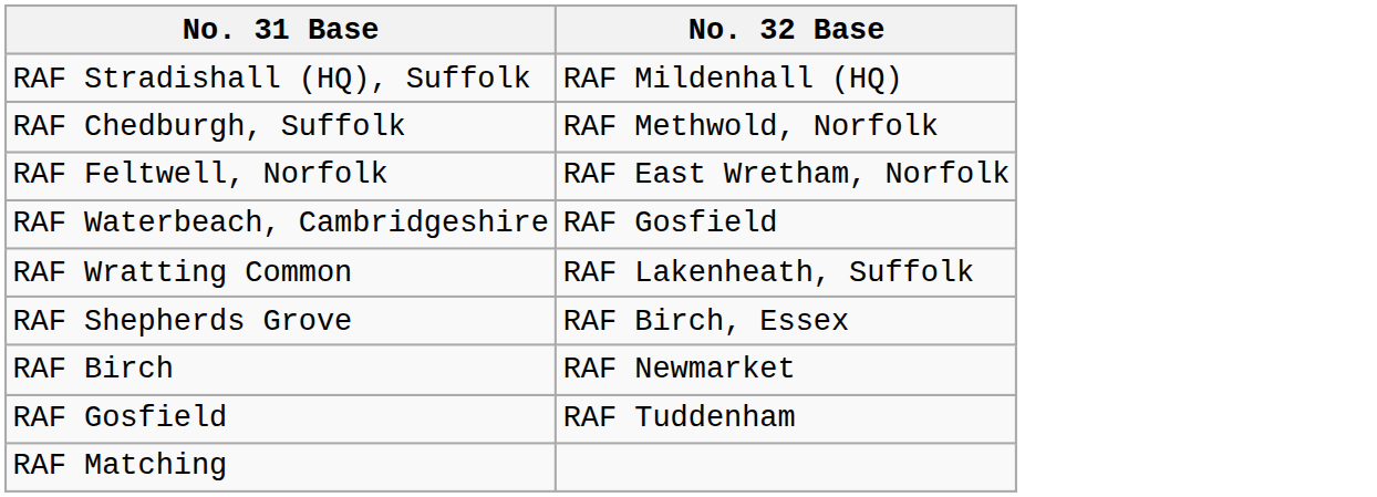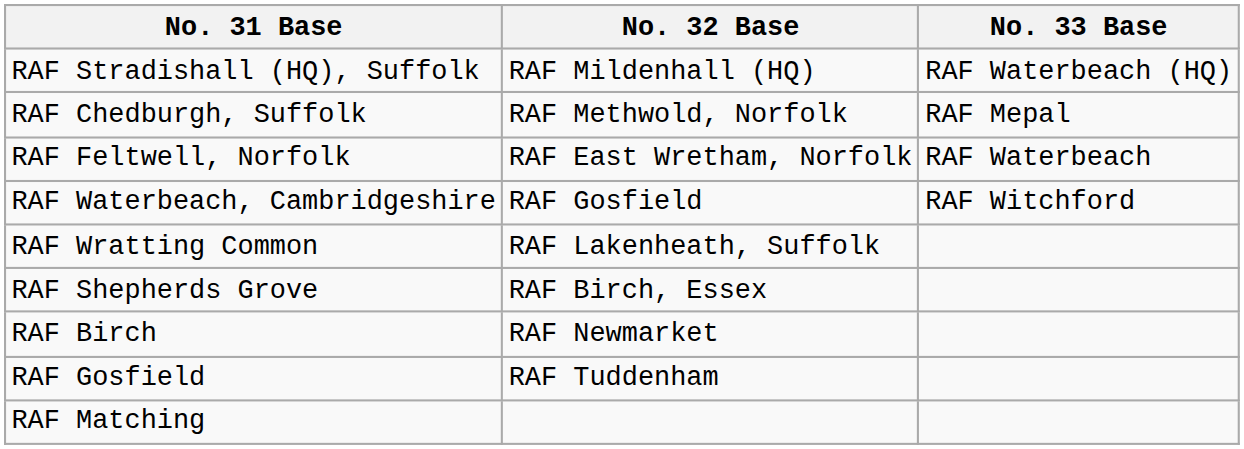+ column: No. 33 Base | RAF Waterbeach (HQ) | RAF Mepal | RAF Waterbeach | RAF Witchford
